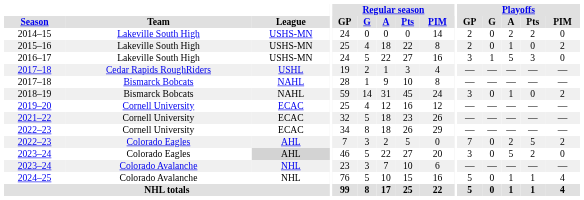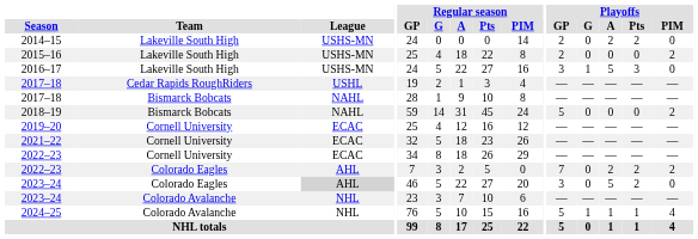2015–16 | Playoffs / A: 1 -> 0
2018–19 | Playoffs / GP: 3 -> 5
2018–19 | Playoffs / A: 1 -> 0
2022–23 / Colorado Eagles | Playoffs / Pts: 5 -> 2
2024–25 | Playoffs / G: 0 -> 1
